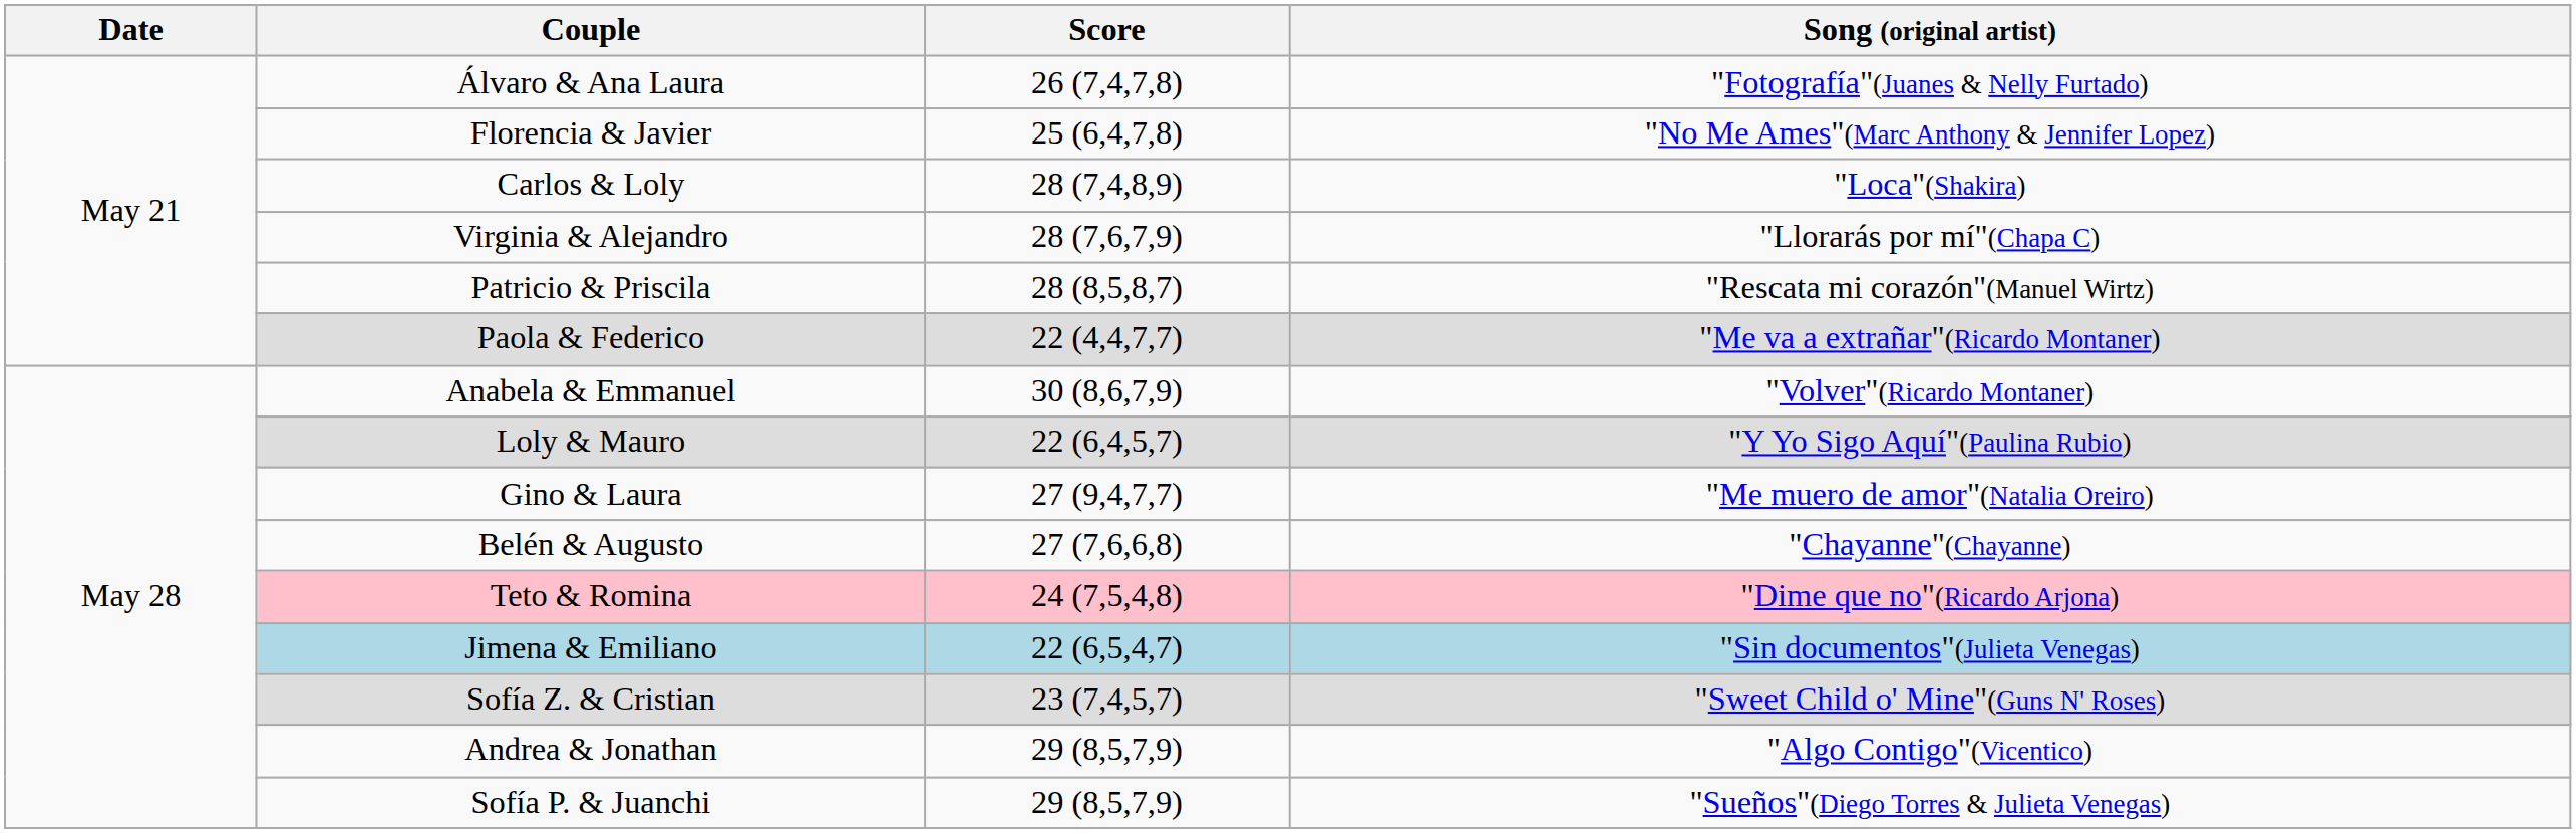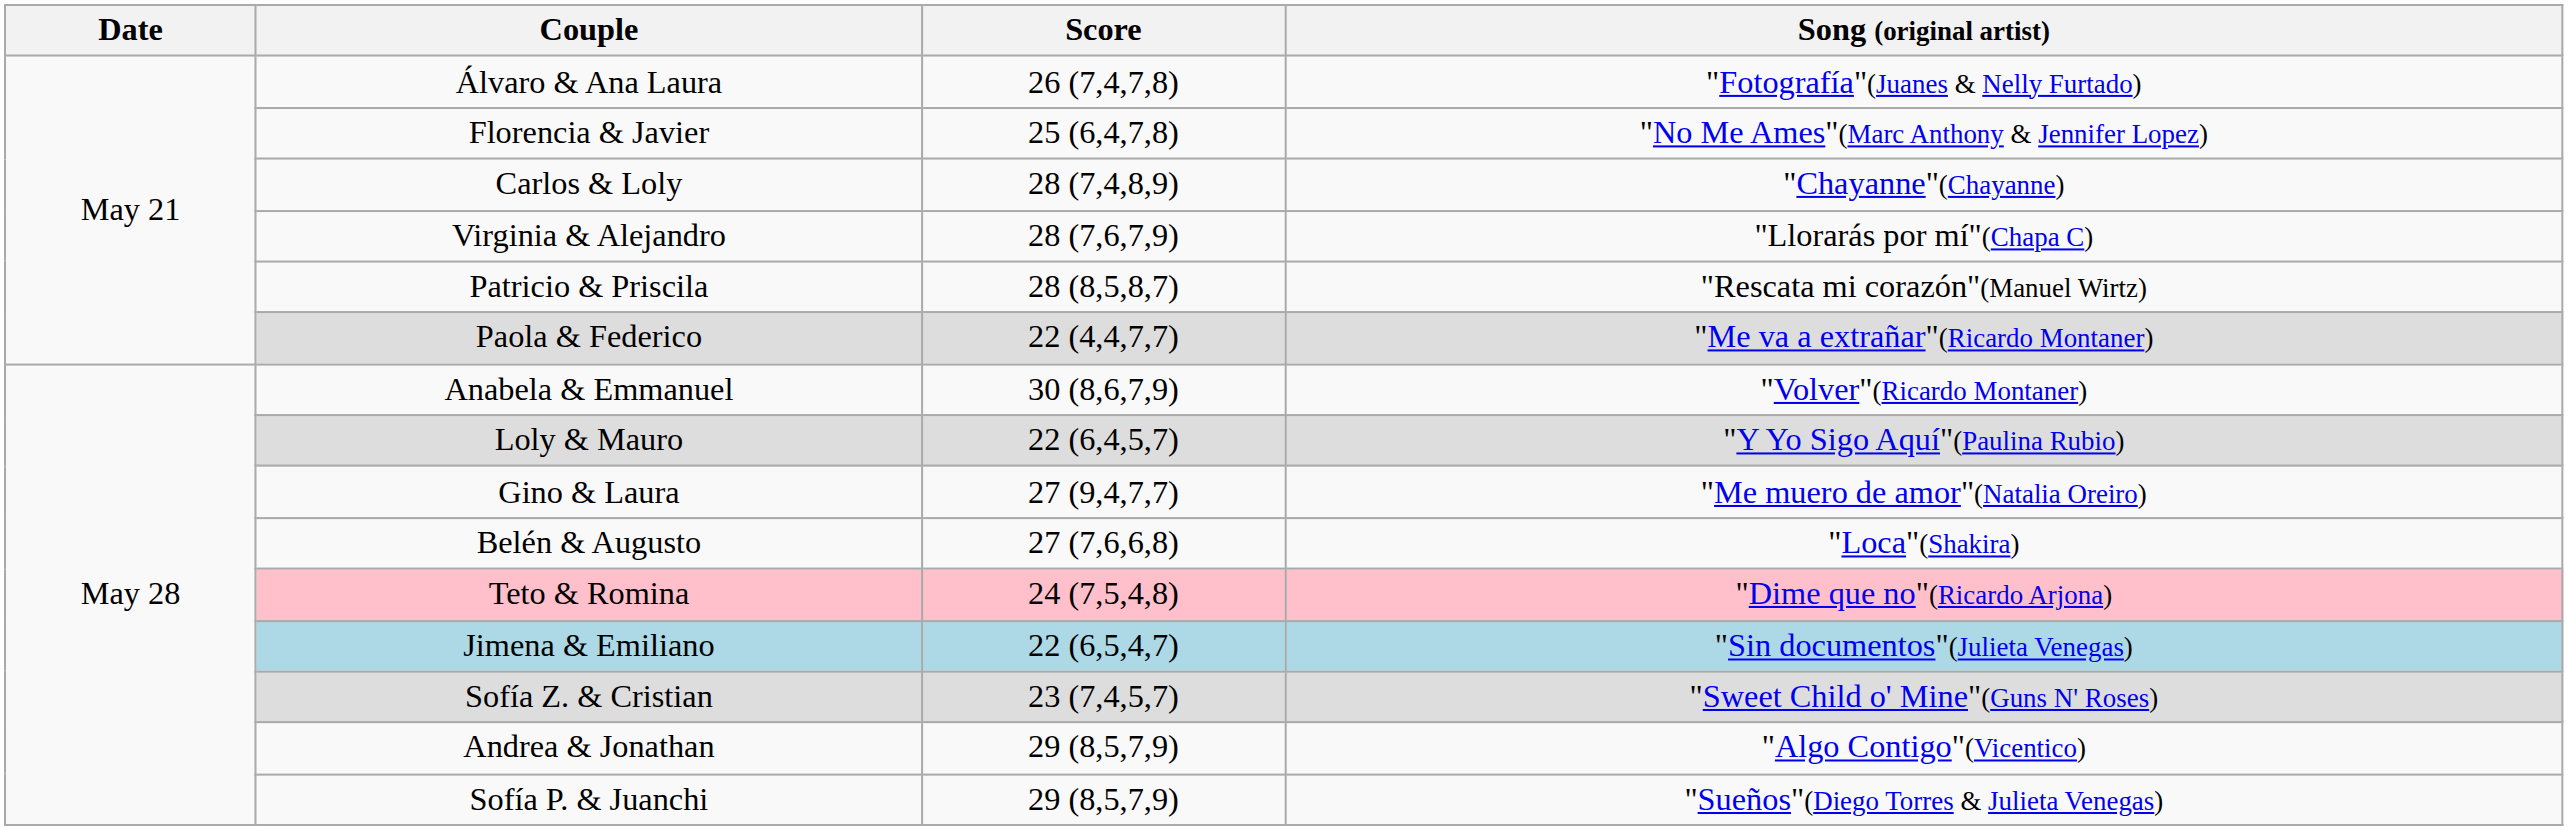Carlos & Loly | Song (original artist): "Loca"(Shakira) -> "Chayanne"(Chayanne)
Belén & Augusto | Song (original artist): "Chayanne"(Chayanne) -> "Loca"(Shakira)
